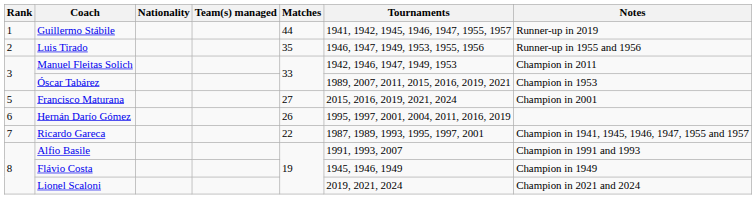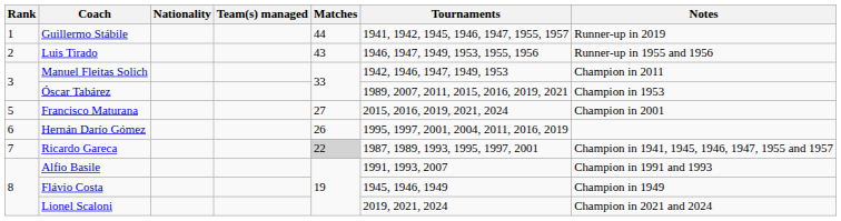Luis Tirado | Matches: 35 -> 43
Ricardo Gareca | Matches: no background -> lightgrey background
